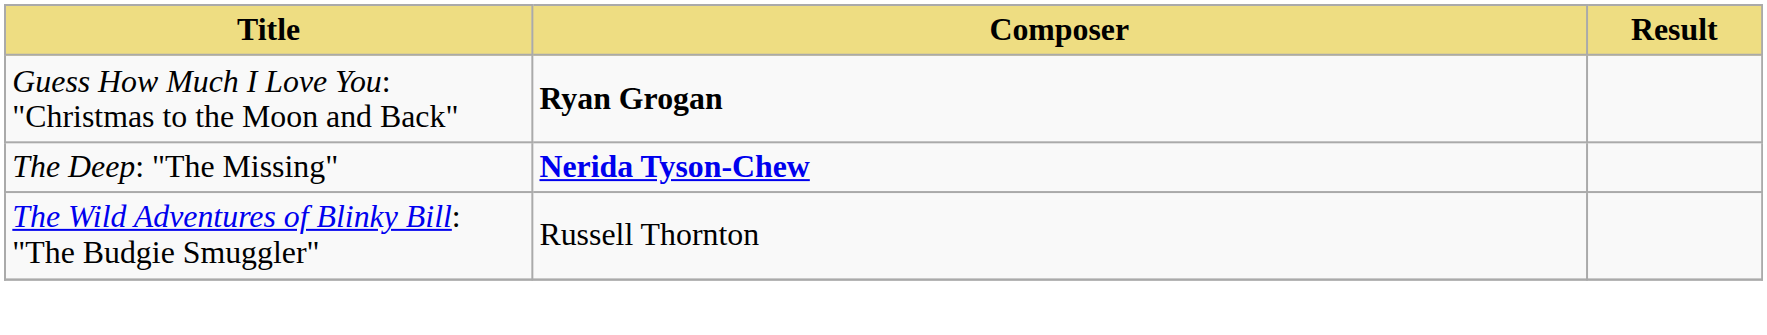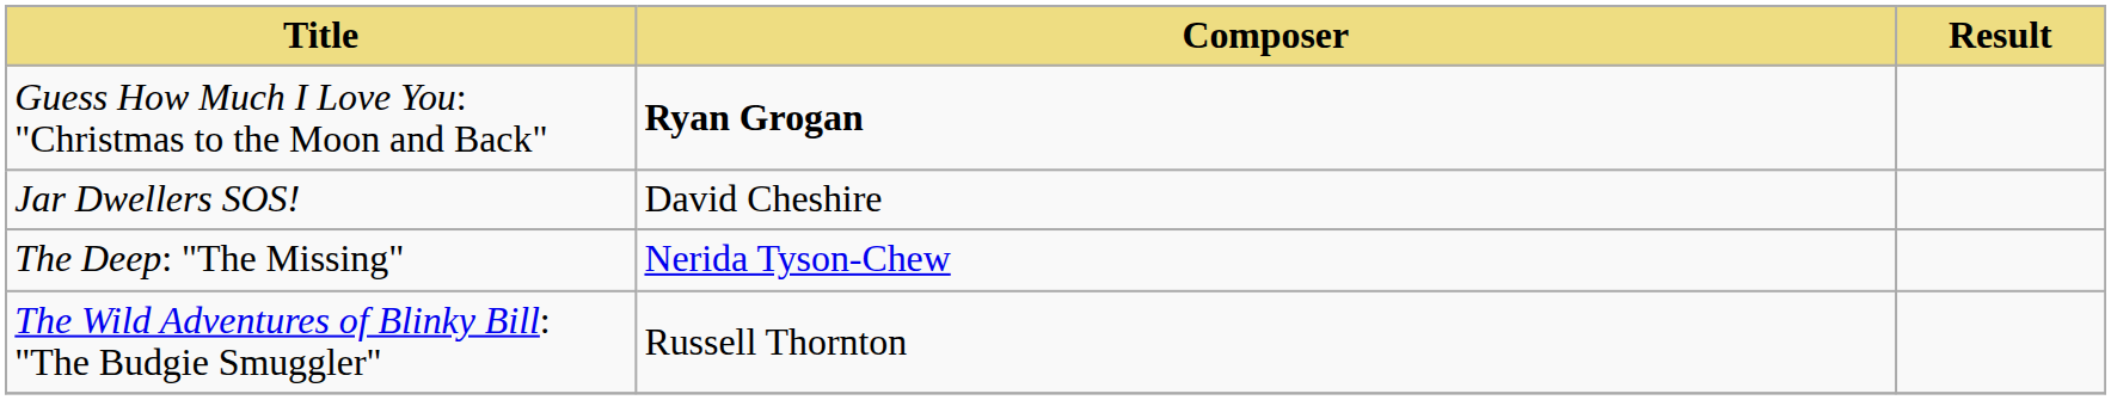+ row: Jar Dwellers SOS! | David Cheshire
The Deep: "The Missing" | Composer: bold -> normal
